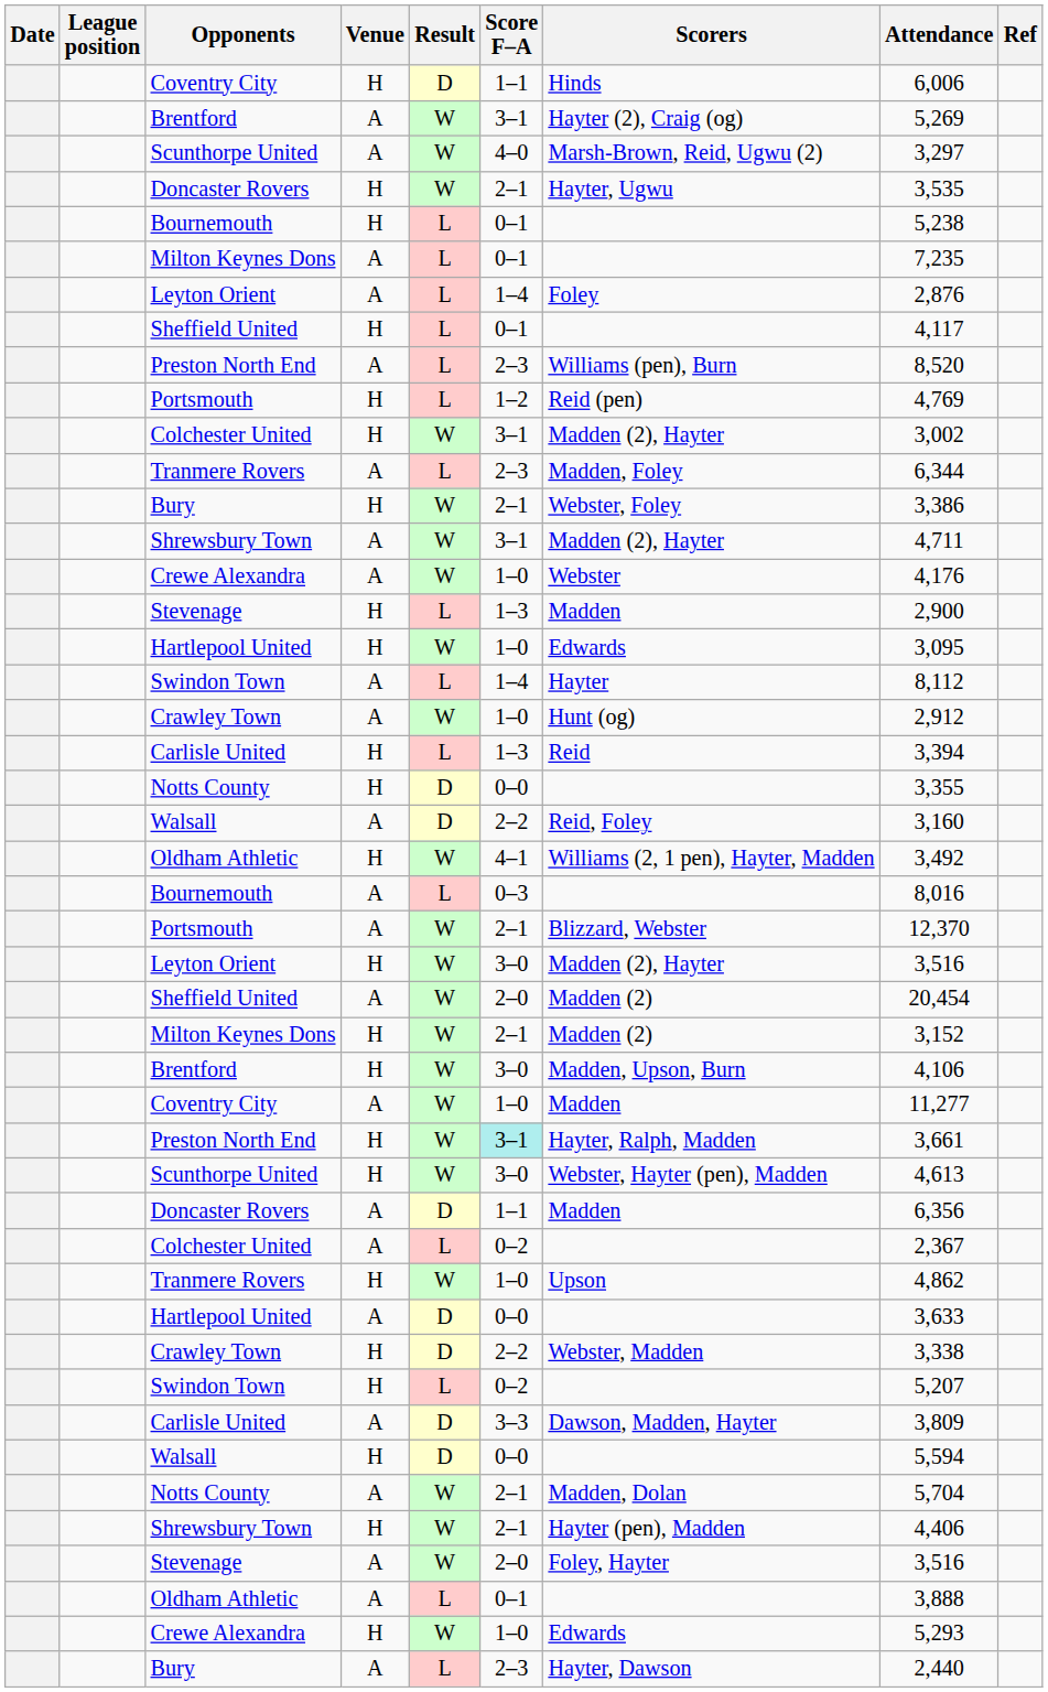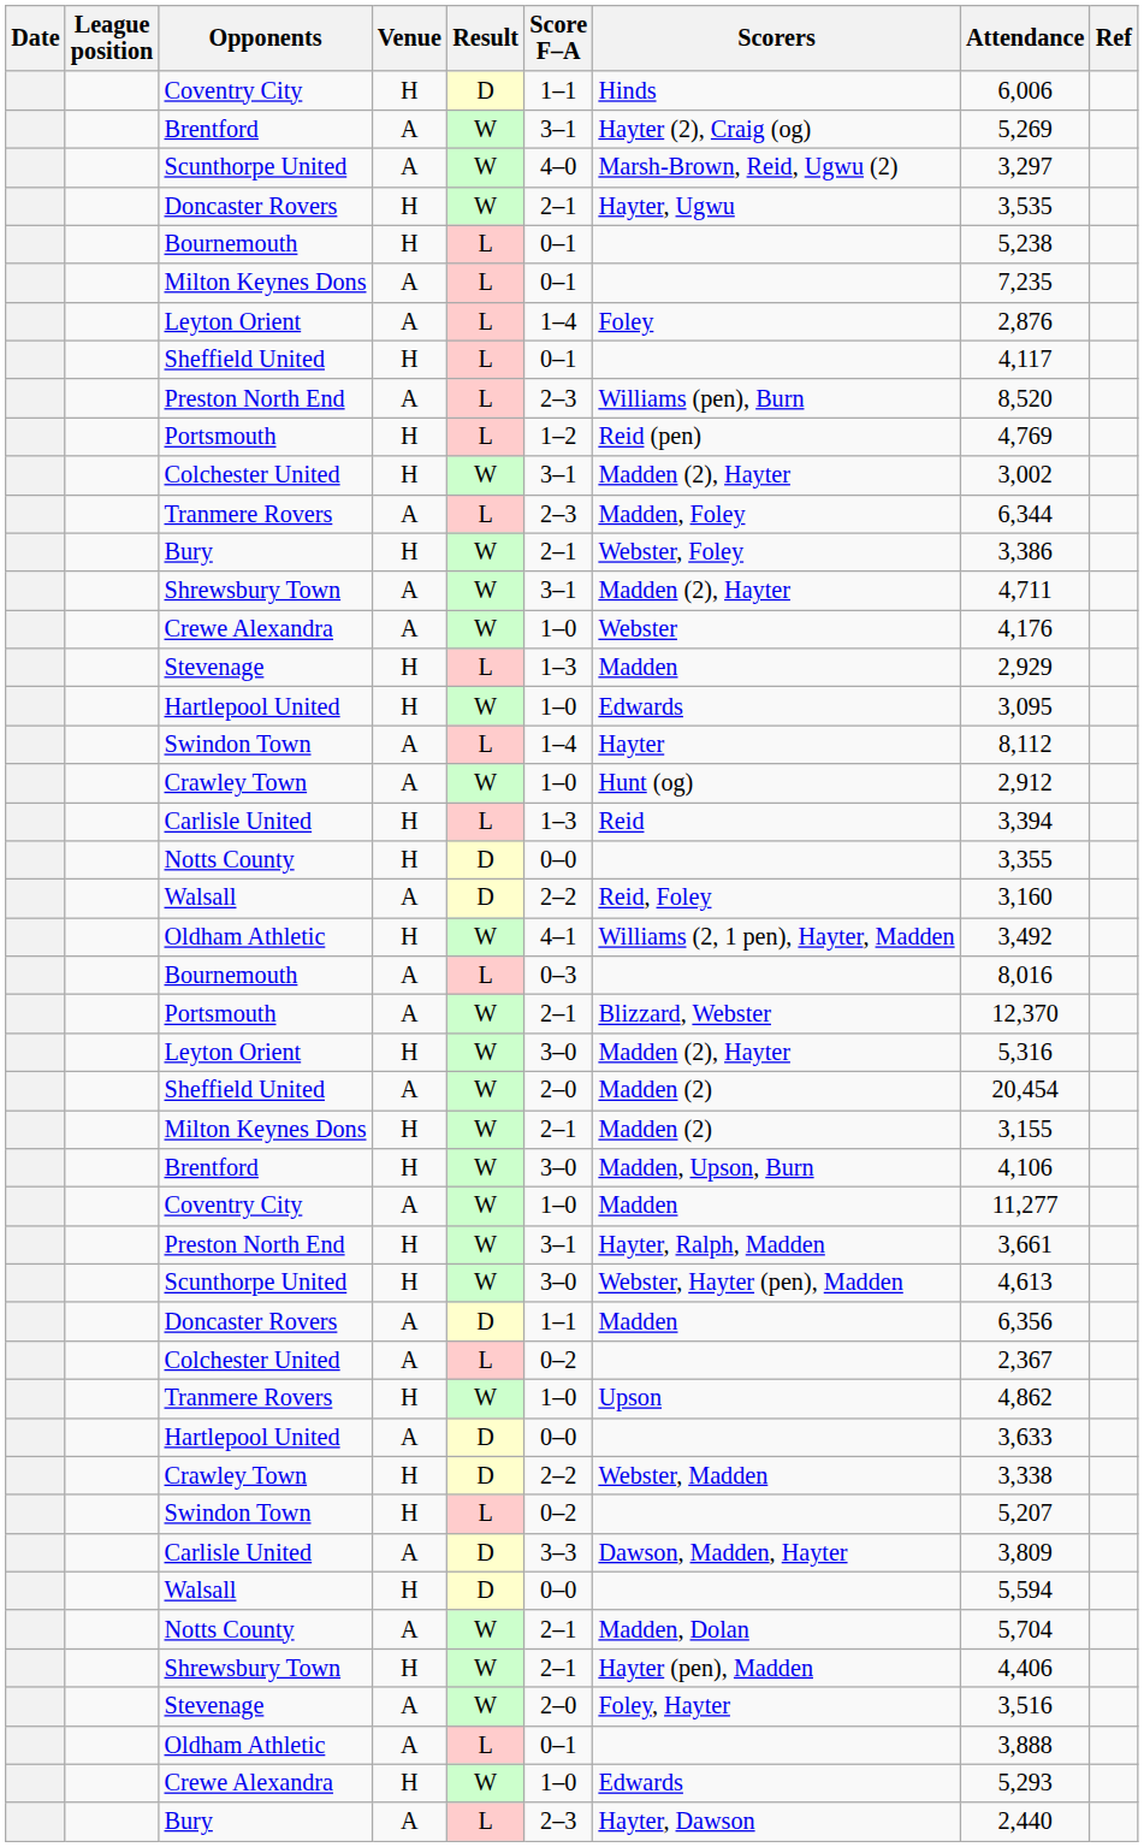Stevenage / H | Attendance: 2,900 -> 2,929
Leyton Orient / H | Attendance: 3,516 -> 5,316
Milton Keynes Dons / H | Attendance: 3,152 -> 3,155
Preston North End / H | Score F–A: paleturquoise background -> no background
